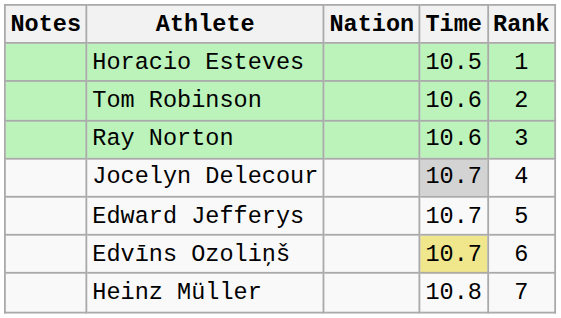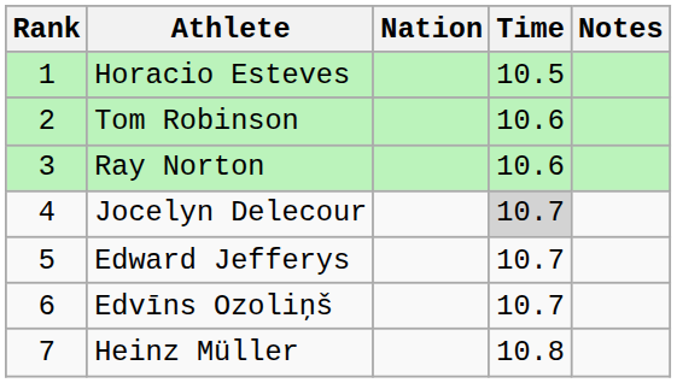columns swapped: Rank <-> Notes
Edvīns Ozoliņš | Time: khaki background -> no background
